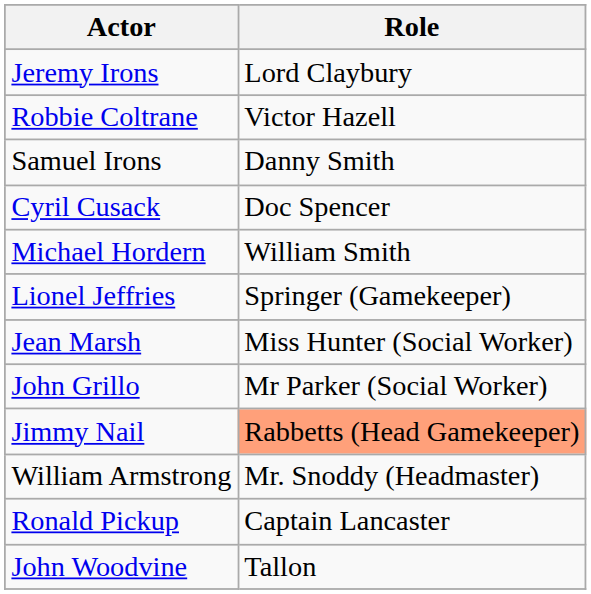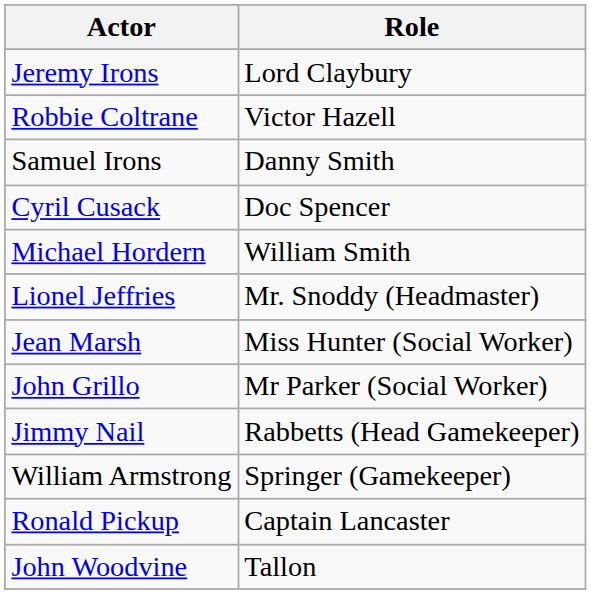Lionel Jeffries | Role: Springer (Gamekeeper) -> Mr. Snoddy (Headmaster)
Jimmy Nail | Role: lightsalmon background -> no background
William Armstrong | Role: Mr. Snoddy (Headmaster) -> Springer (Gamekeeper)
